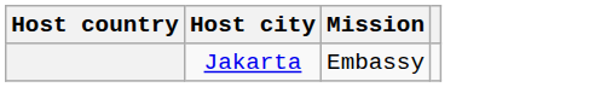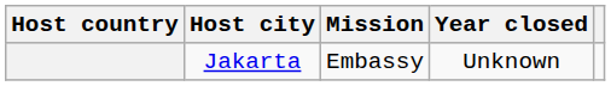+ column: Year closed | Unknown
